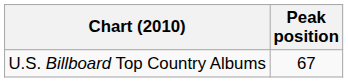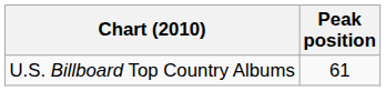U.S. Billboard Top Country Albums | Peak position: 67 -> 61
